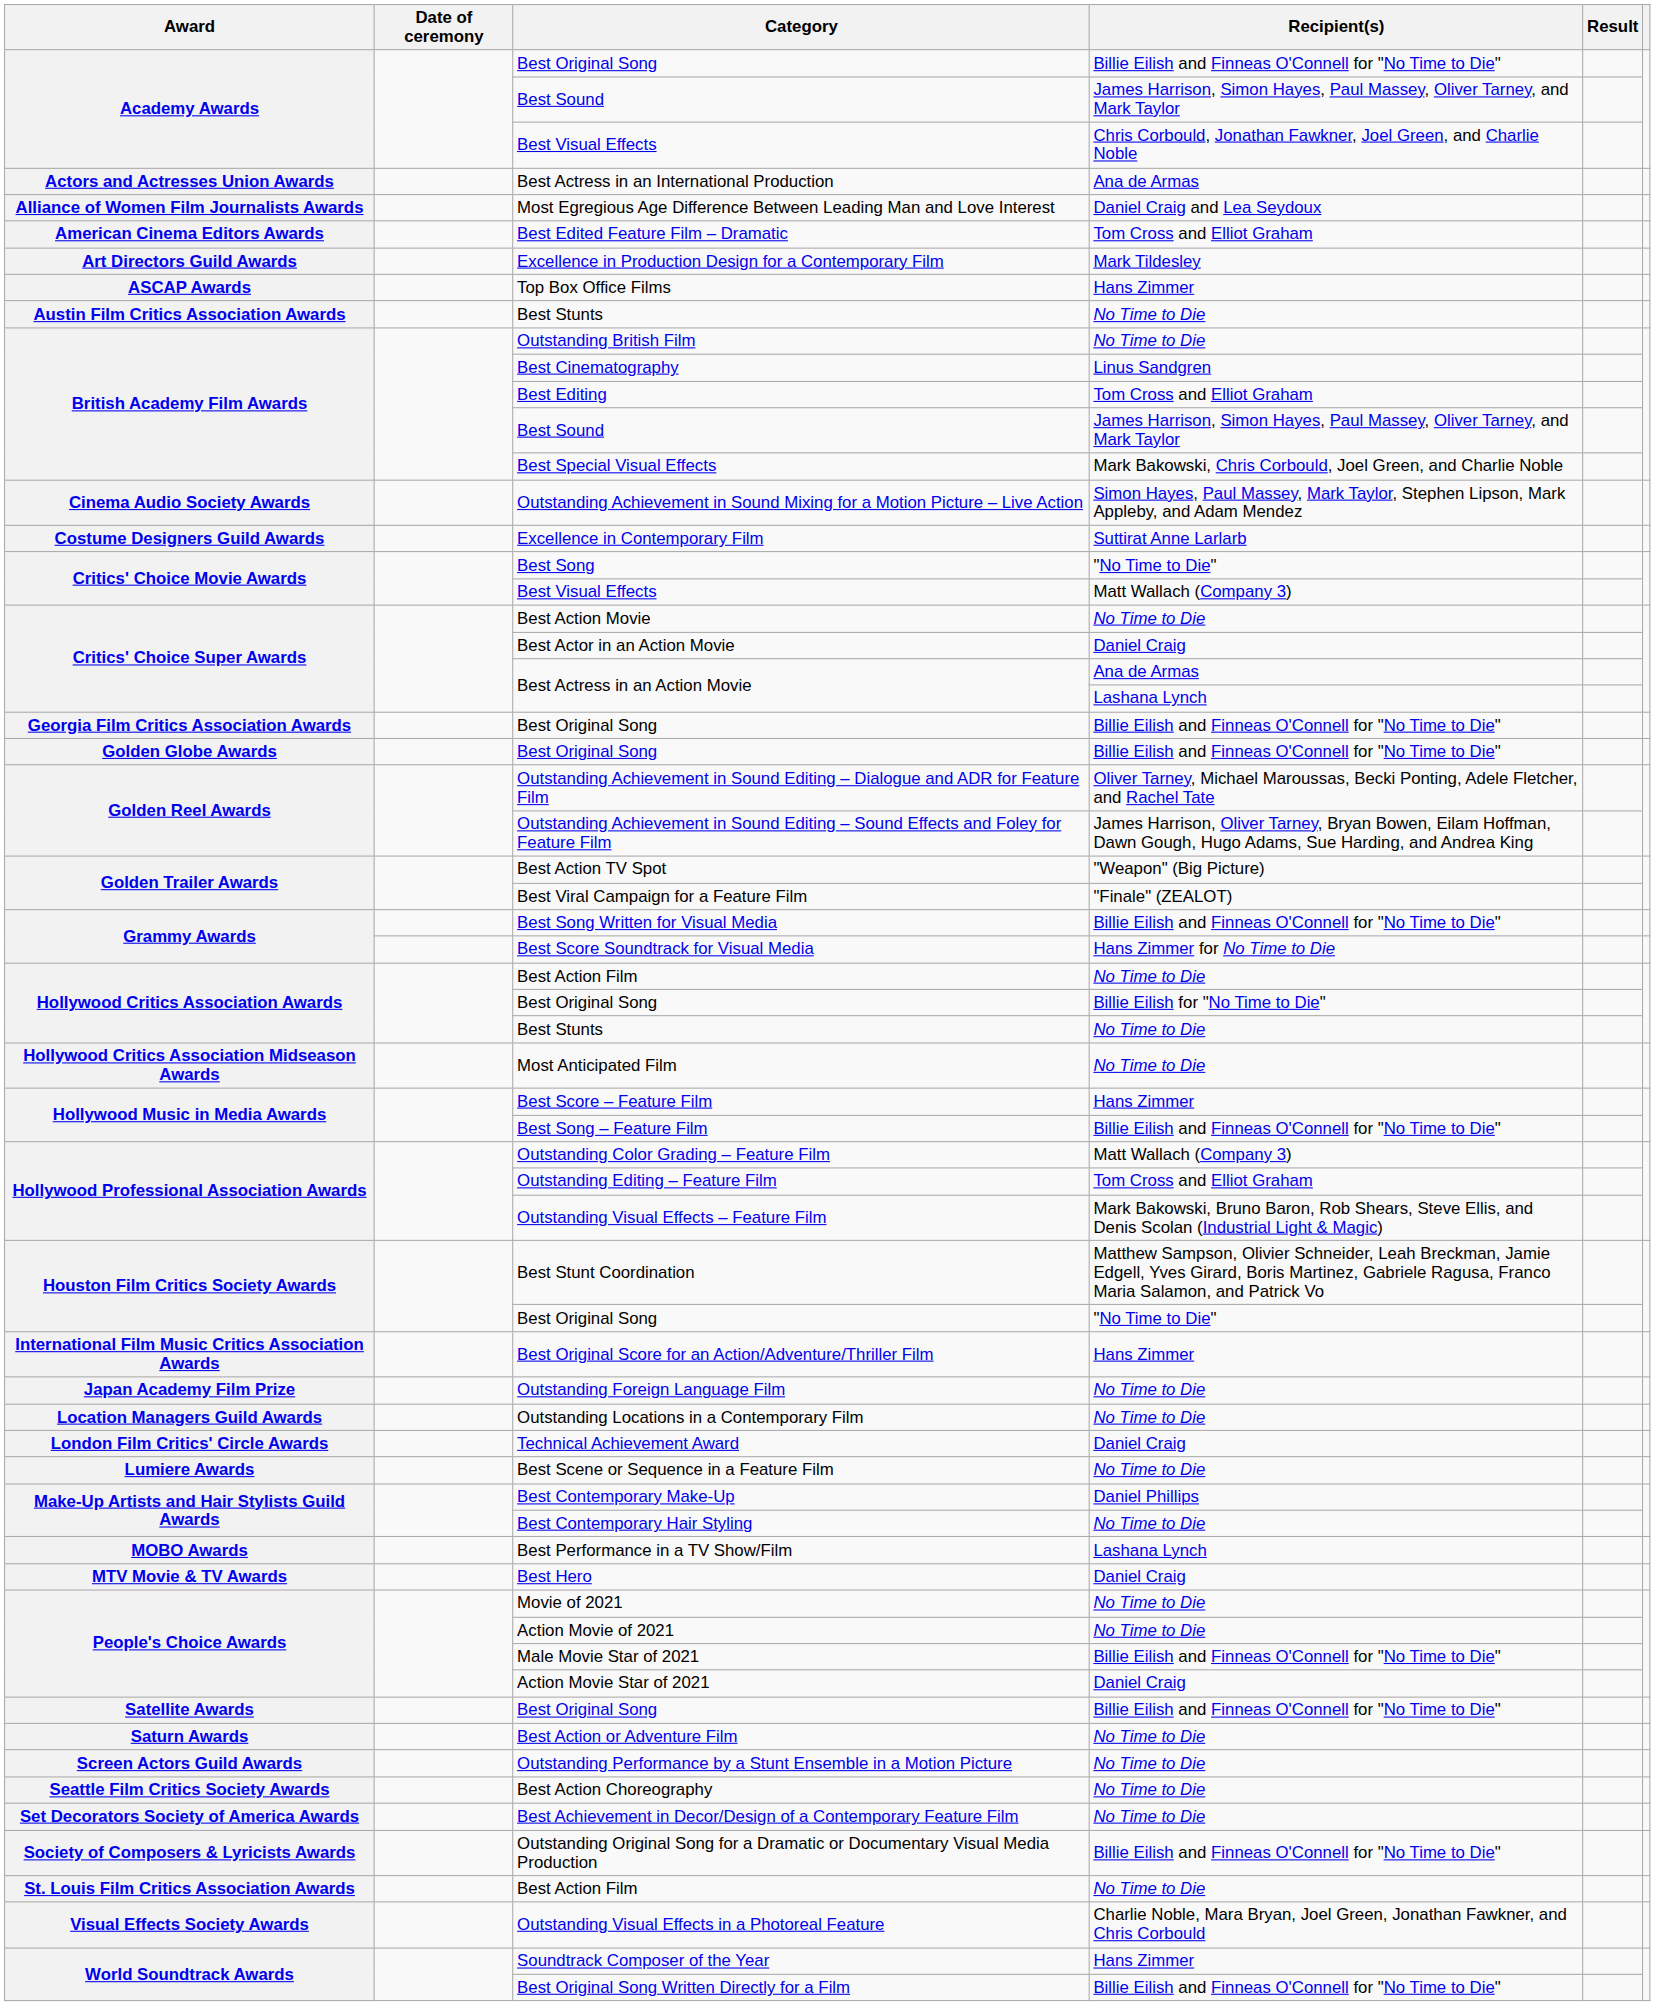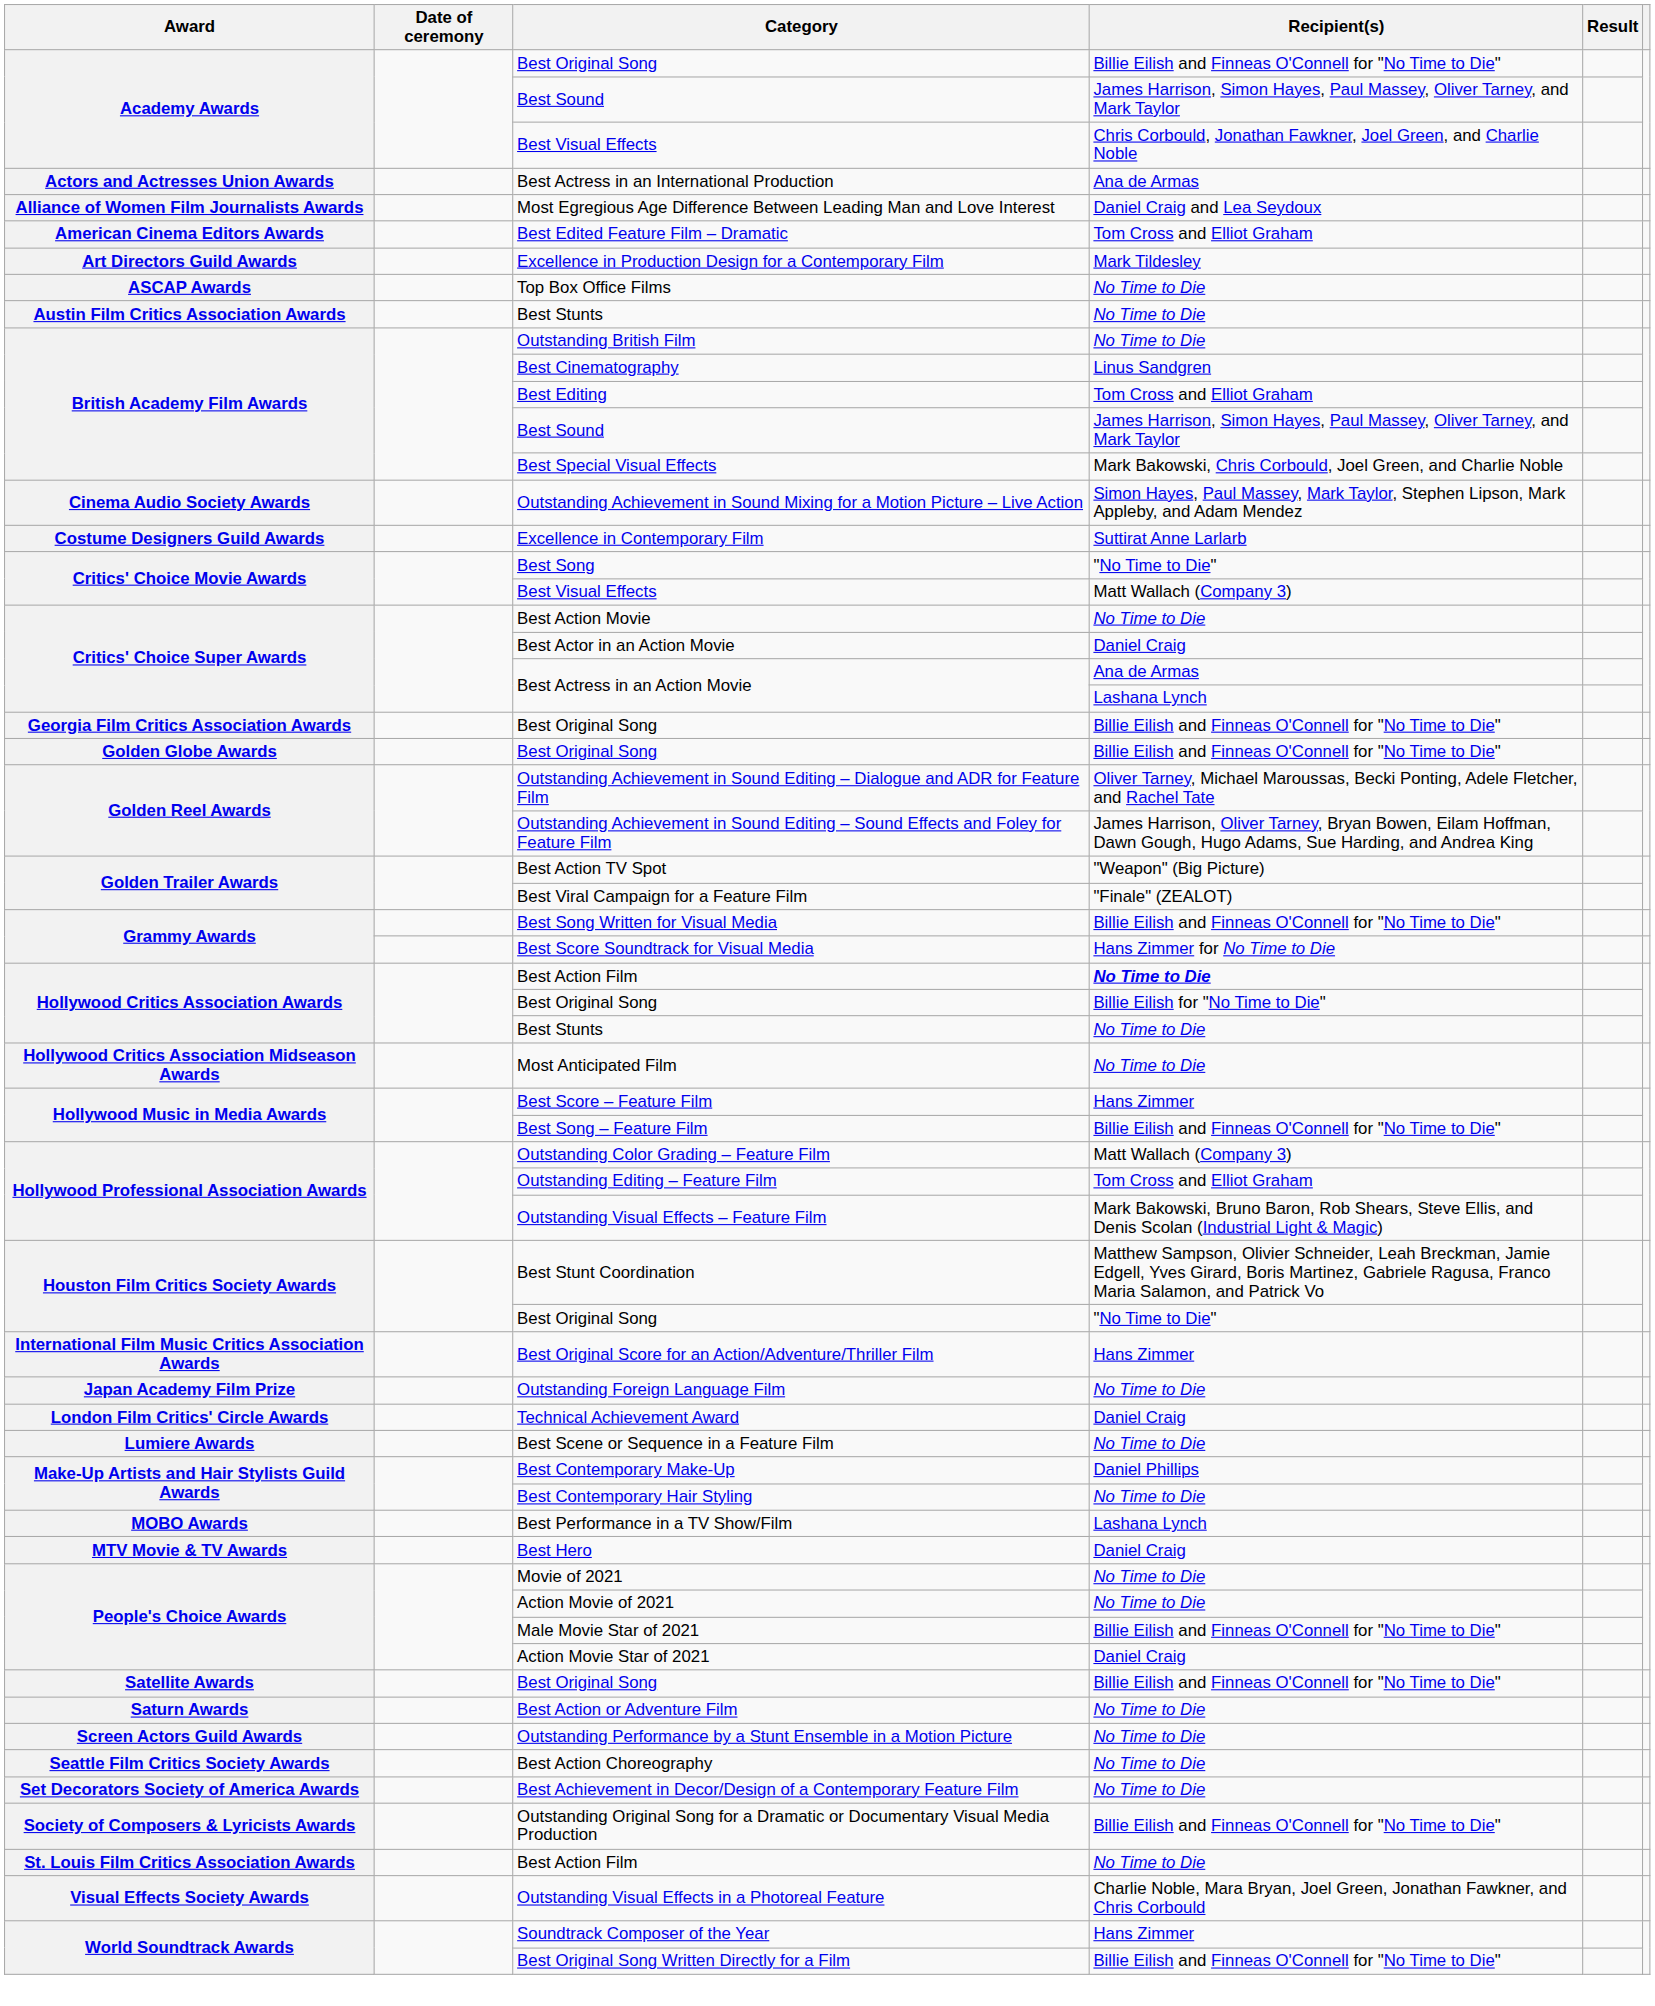Top Box Office Films | Recipient(s): Hans Zimmer -> No Time to Die
Hollywood Critics Association Awards / Best Action Film | Recipient(s): normal -> bold
- row: Location Managers Guild Awards | Outstanding Locations in a Contemporary Film | No Time to Die
